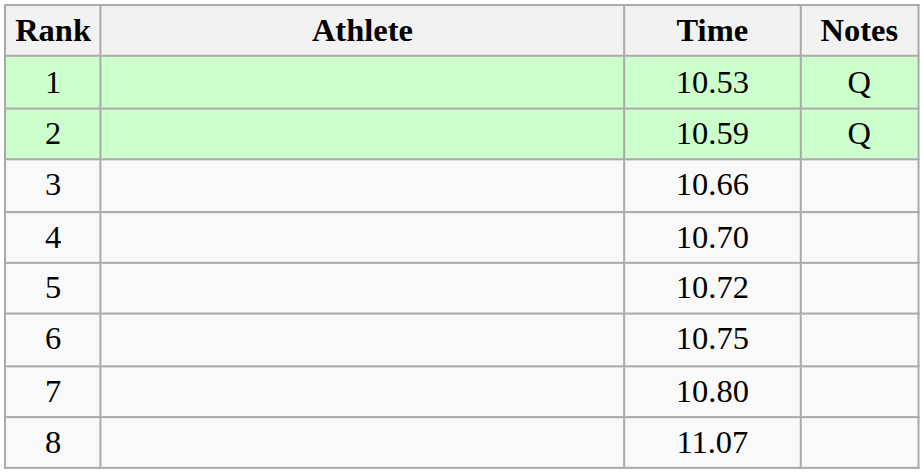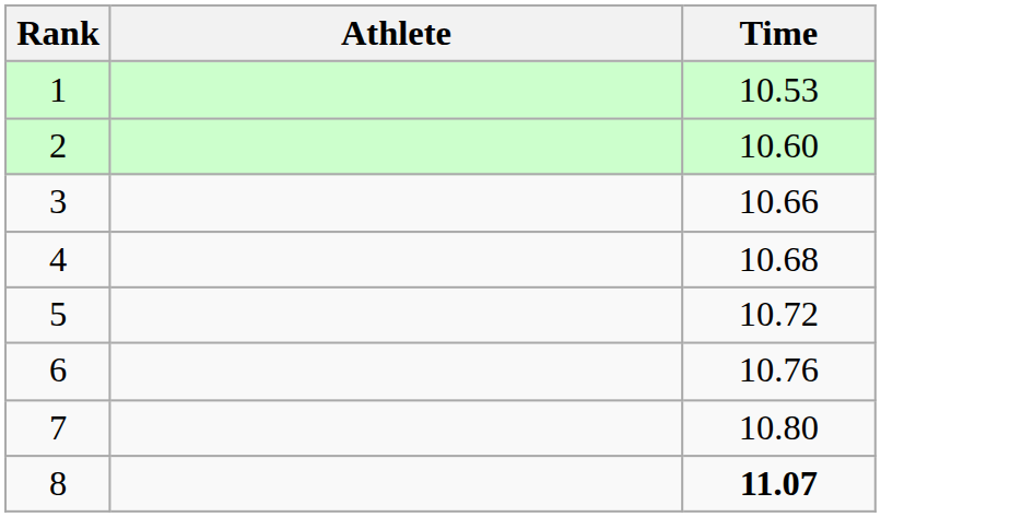- column: Notes | Q | Q
2 | Time: 10.59 -> 10.60
4 | Time: 10.70 -> 10.68
6 | Time: 10.75 -> 10.76
8 | Time: normal -> bold
